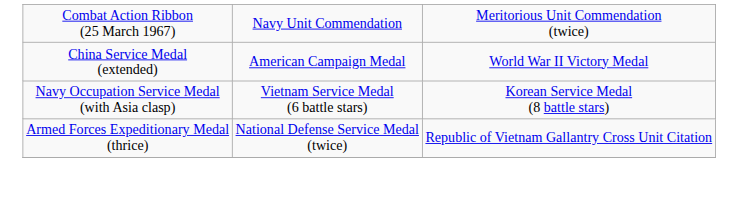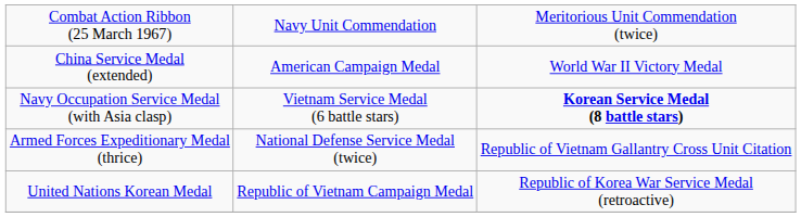Navy Occupation Service Medal (with Asia clasp) | column 3: normal -> bold
+ row: United Nations Korean Medal | Republic of Vietnam Campaign Medal | Republic of Korea War Service Medal (retroactive)
